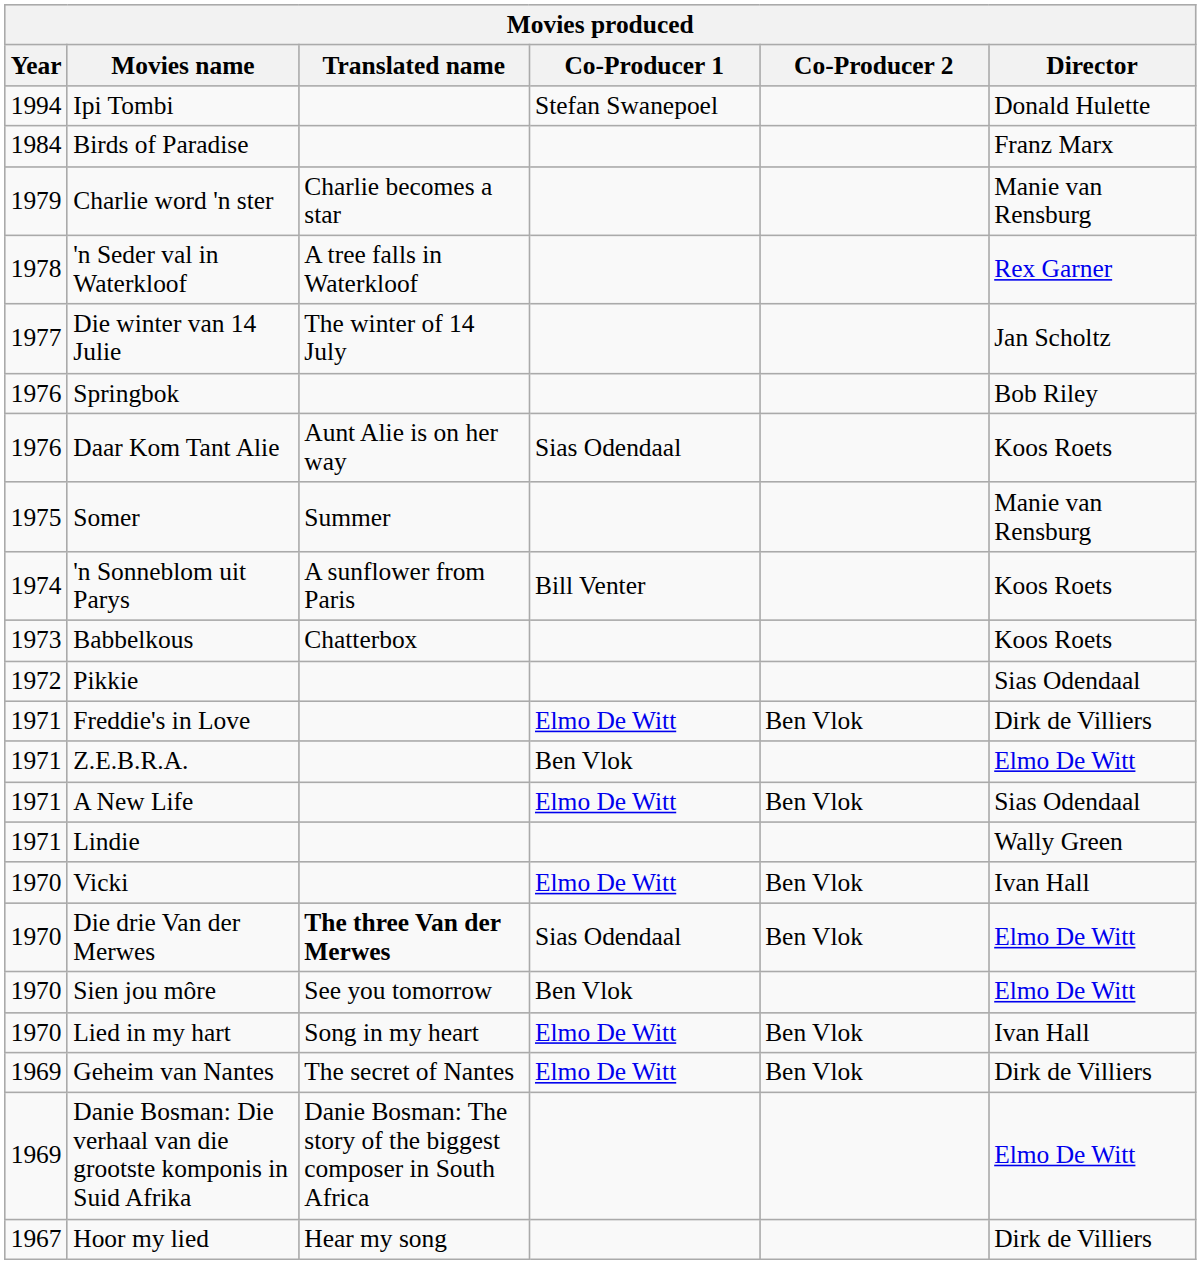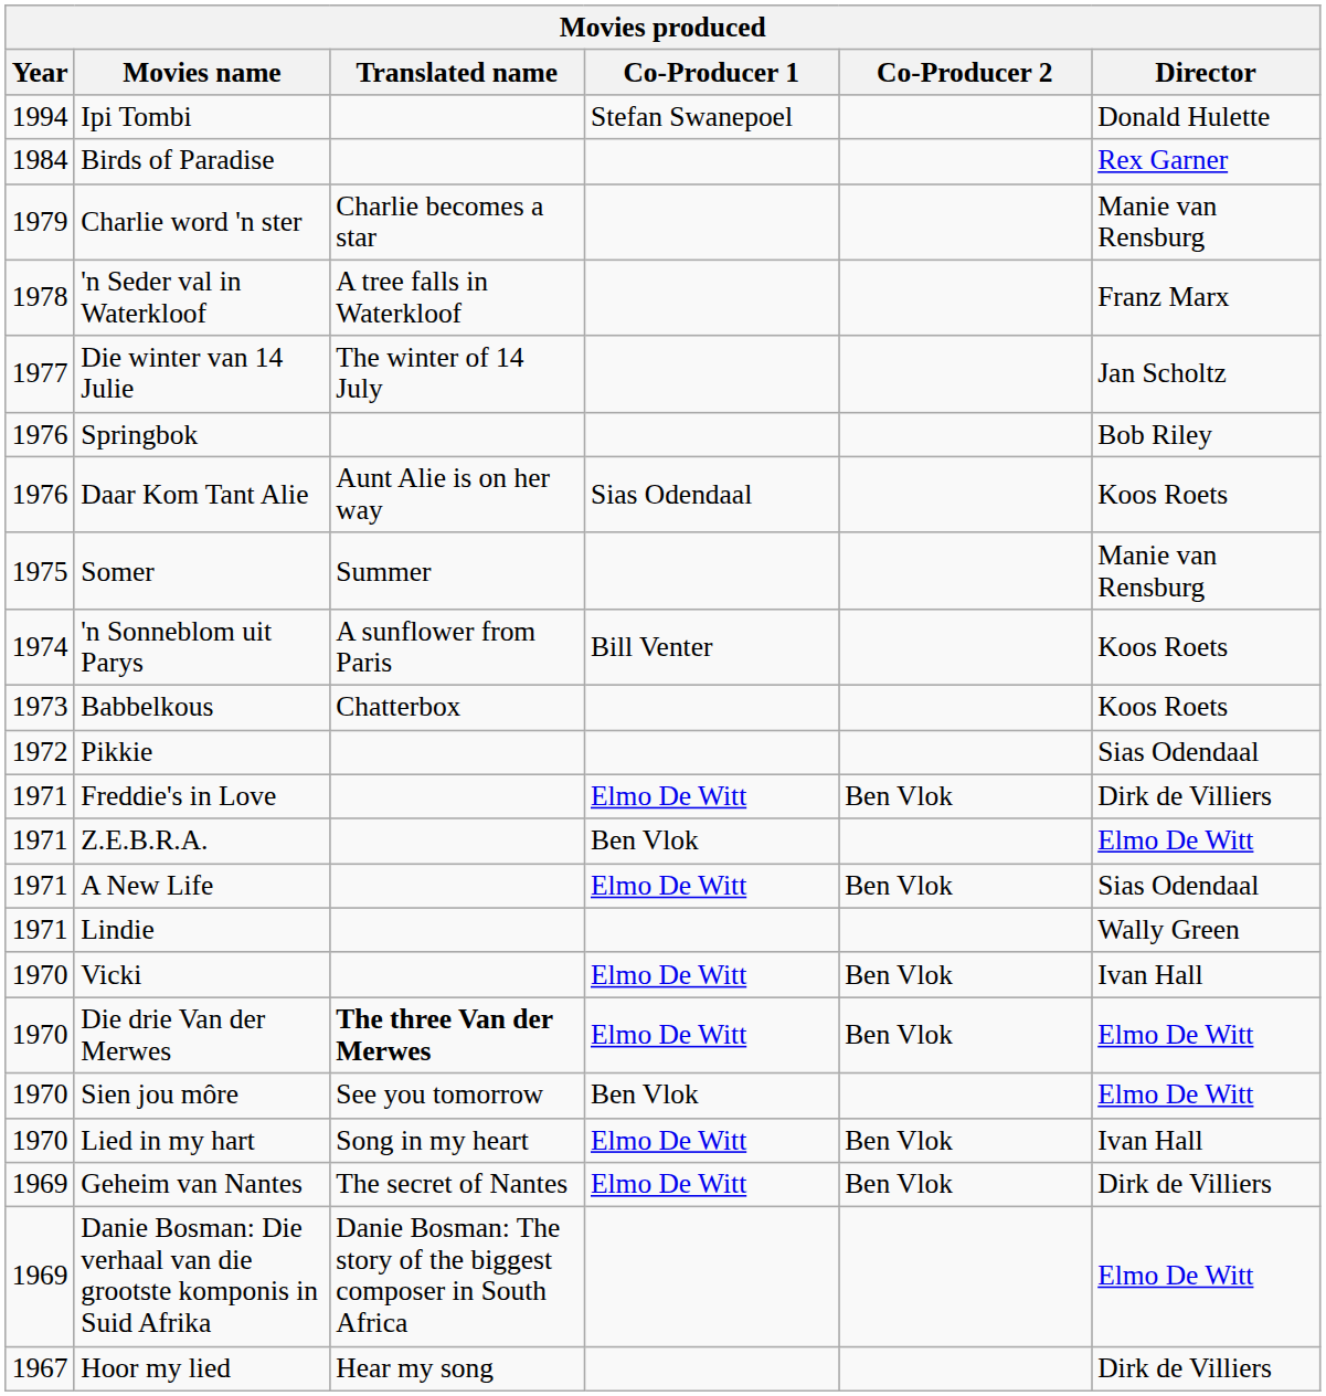Birds of Paradise | Director: Franz Marx -> Rex Garner
'n Seder val in Waterkloof | Director: Rex Garner -> Franz Marx
Die drie Van der Merwes | Co-Producer 1: Sias Odendaal -> Elmo De Witt
